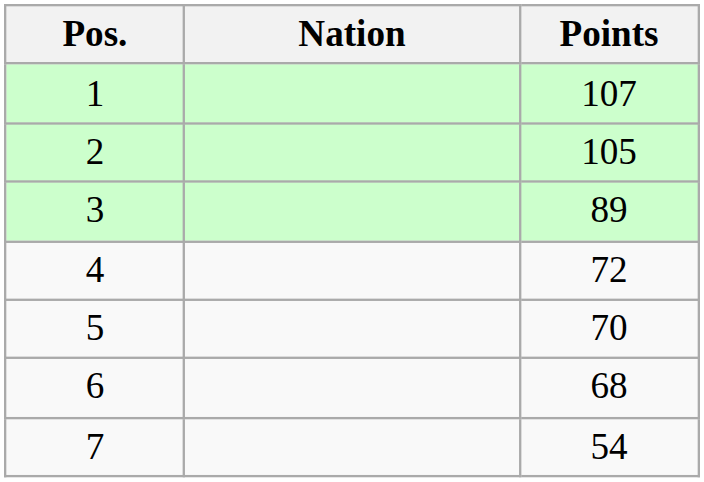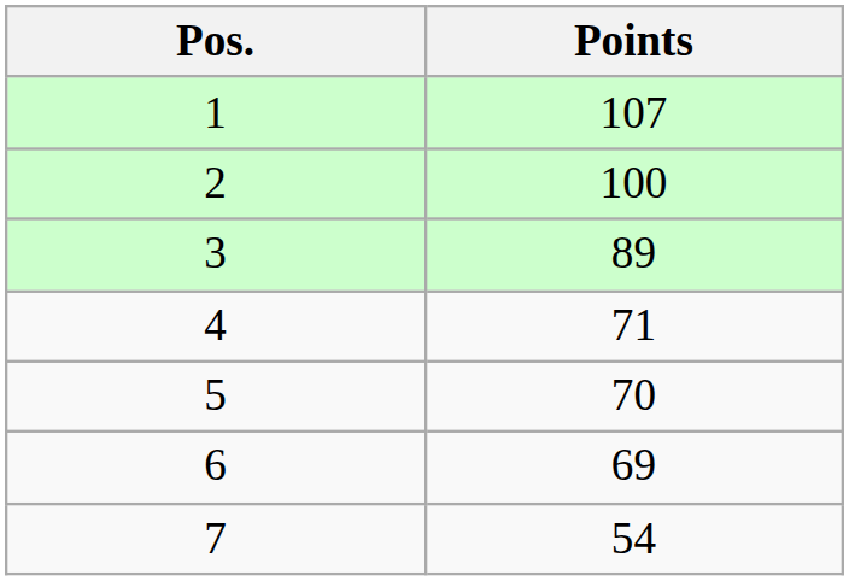- column: Nation
2 | Points: 105 -> 100
4 | Points: 72 -> 71
6 | Points: 68 -> 69
